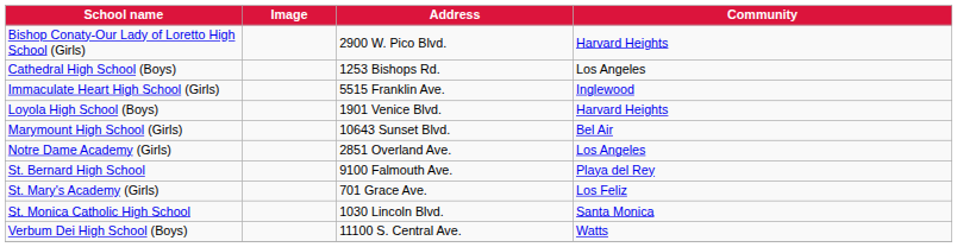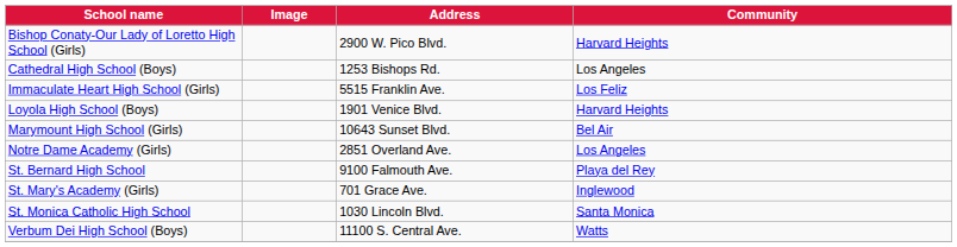Immaculate Heart High School (Girls) | Community: Inglewood -> Los Feliz
St. Mary's Academy (Girls) | Community: Los Feliz -> Inglewood
